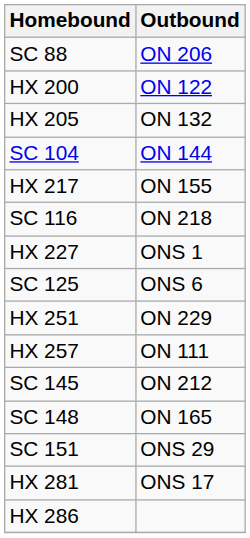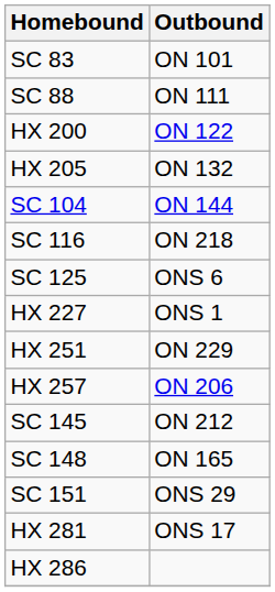+ row: SC 83 | ON 101
SC 88 | Outbound: ON 206 -> ON 111
- row: HX 217 | ON 155
rows swapped: HX 227 <-> SC 125
HX 257 | Outbound: ON 111 -> ON 206
